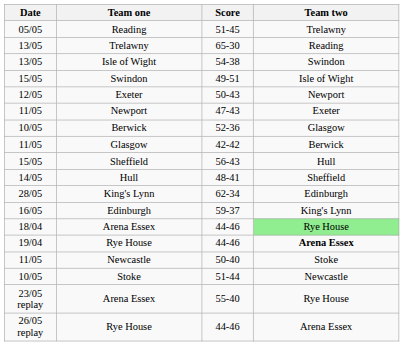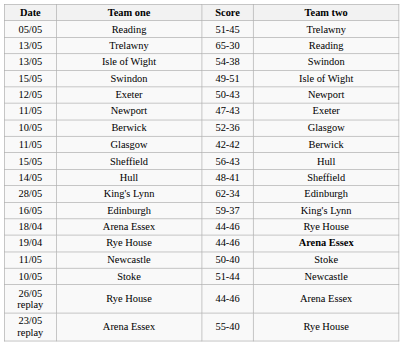18/04 / Arena Essex | Team two: lightgreen background -> no background
rows swapped: 23/05 replay / Arena Essex <-> 26/05 replay / Rye House
